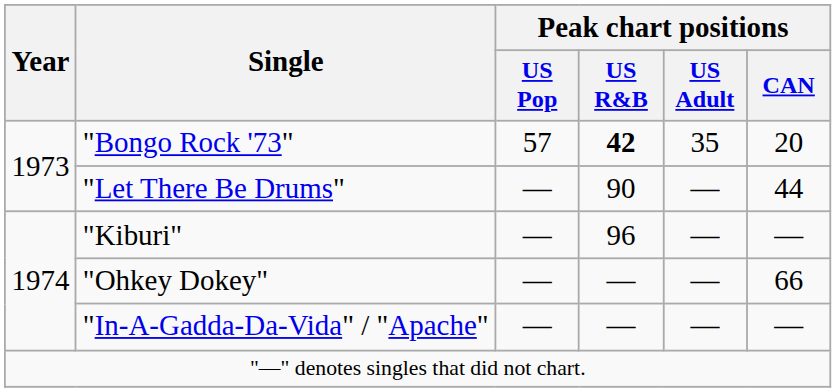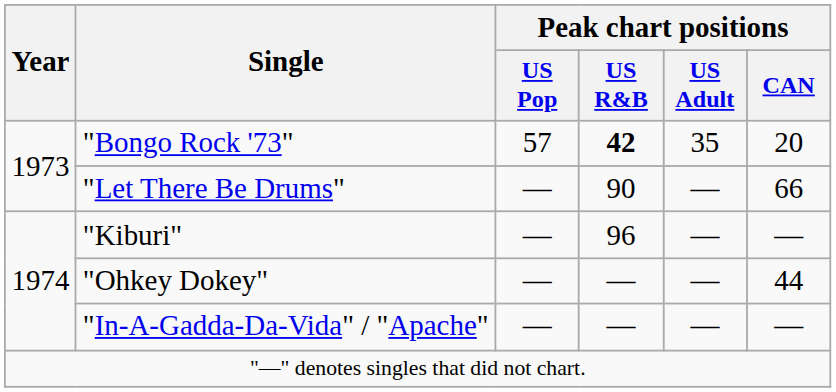"Let There Be Drums" | Peak chart positions / CAN: 44 -> 66
"Ohkey Dokey" | Peak chart positions / CAN: 66 -> 44
